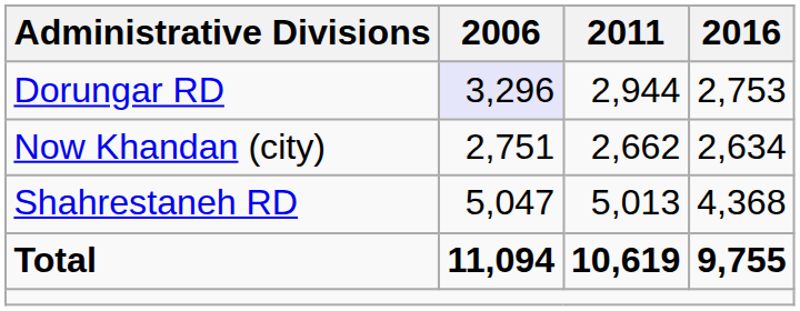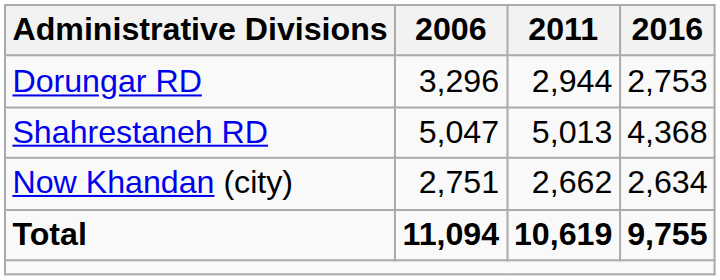Dorungar RD | 2006: lavender background -> no background
rows swapped: Shahrestaneh RD <-> Now Khandan (city)
